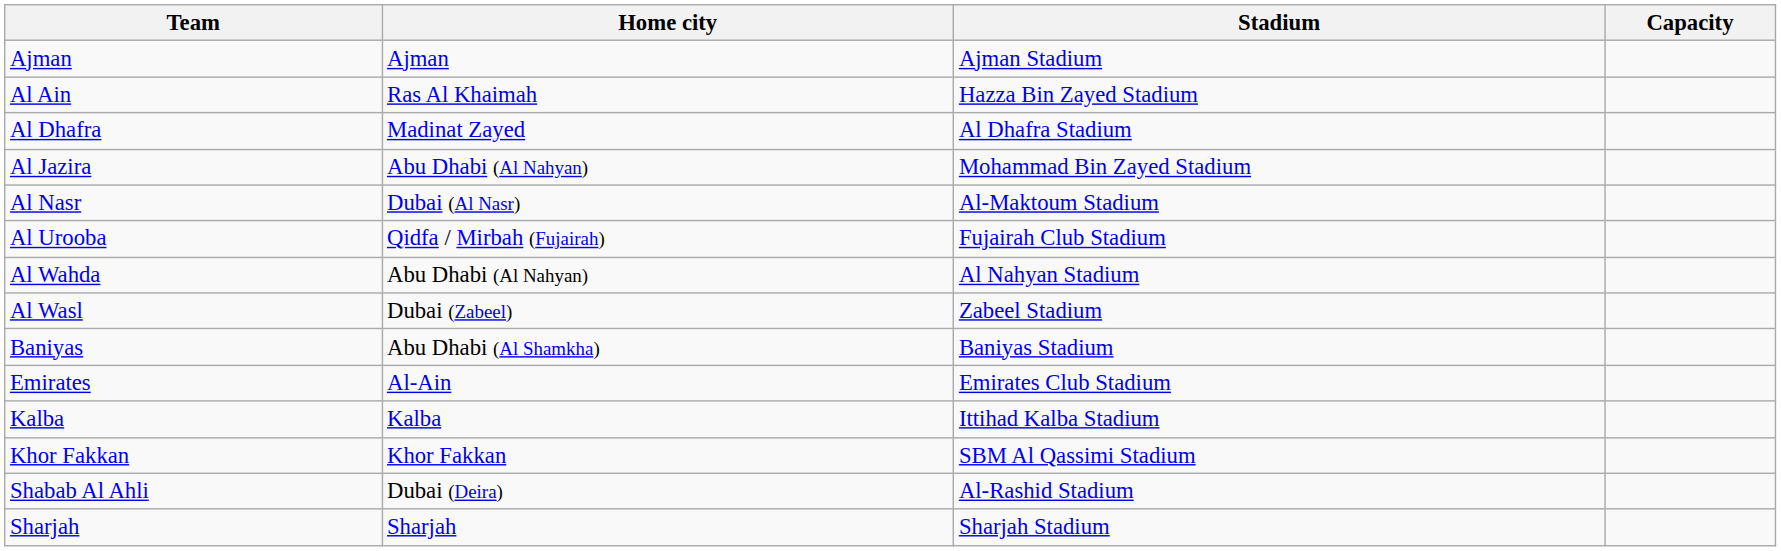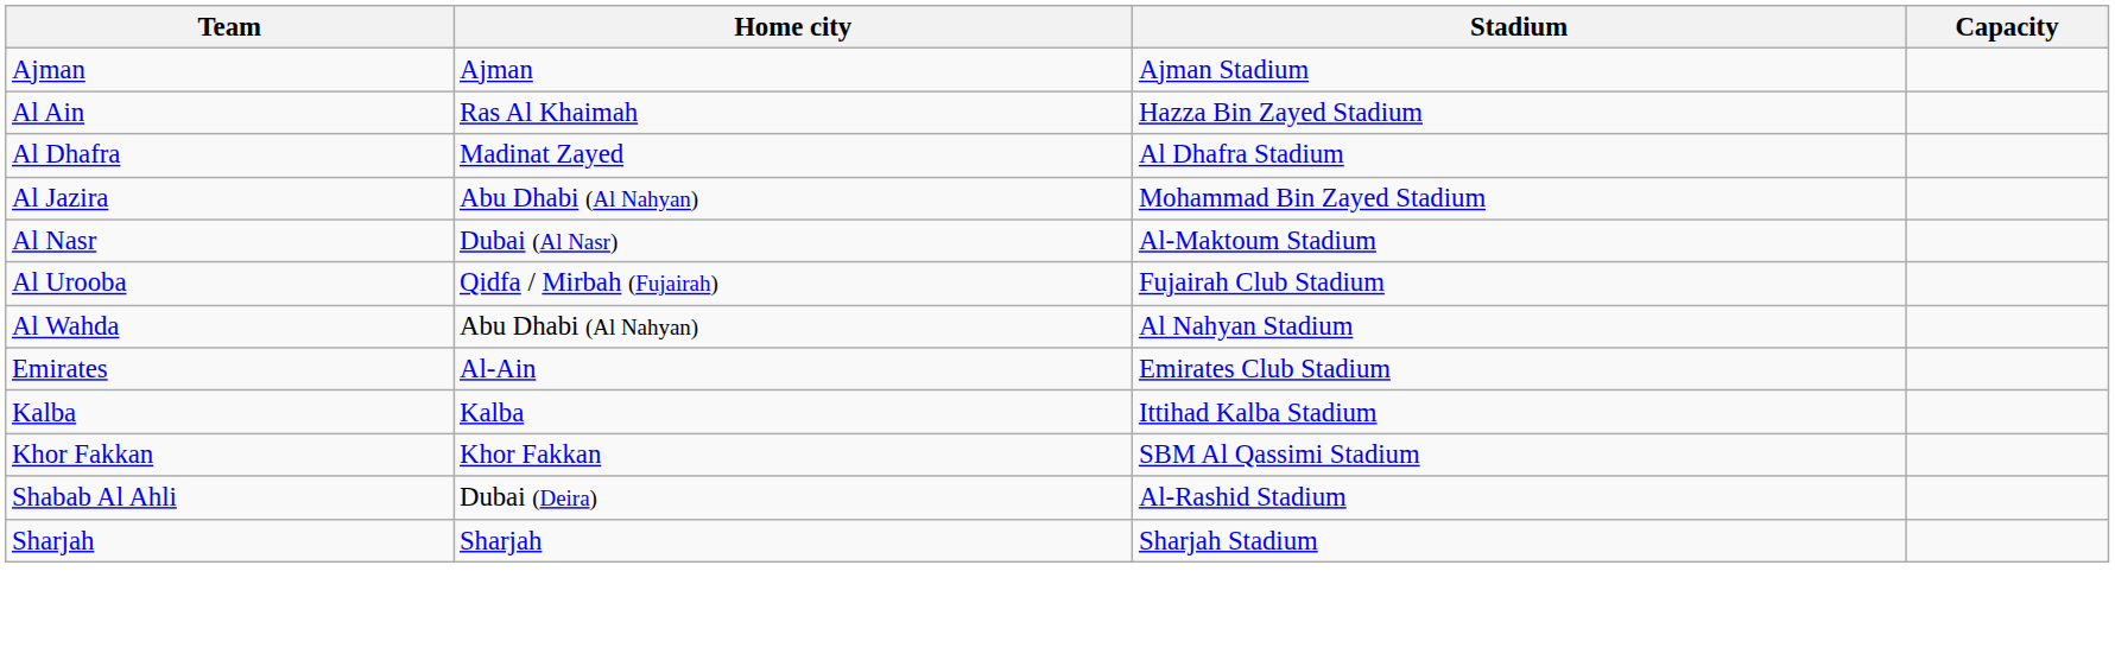- row: Al Wasl | Dubai (Zabeel) | Zabeel Stadium
- row: Baniyas | Abu Dhabi (Al Shamkha) | Baniyas Stadium
